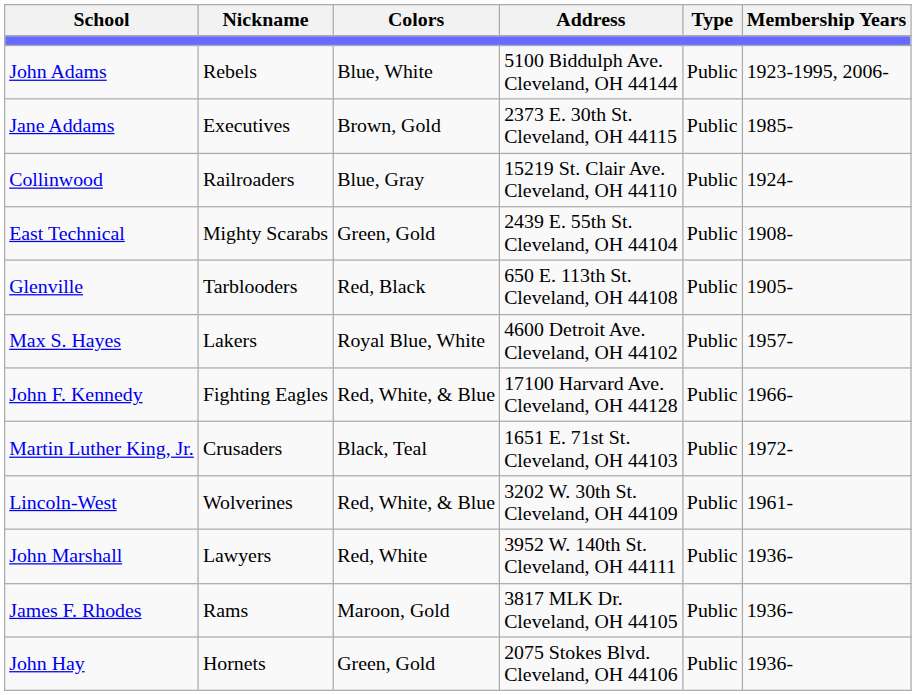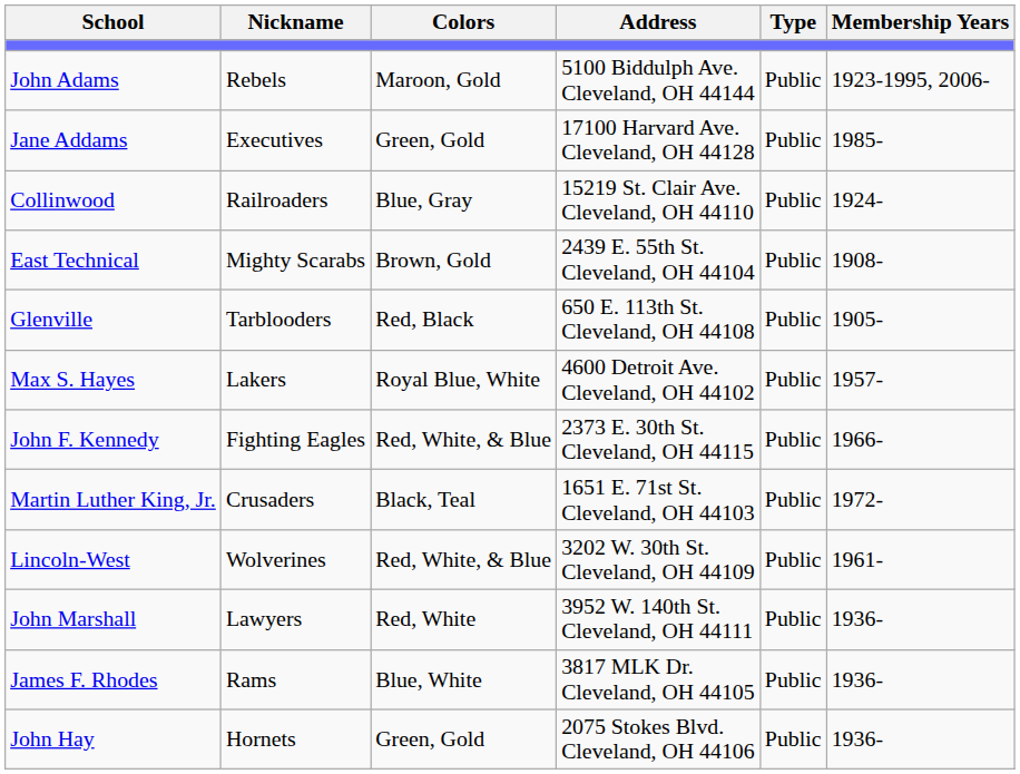John Adams | Colors: Blue, White -> Maroon, Gold
Jane Addams | Colors: Brown, Gold -> Green, Gold
Jane Addams | Address: 2373 E. 30th St. Cleveland, OH 44115 -> 17100 Harvard Ave. Cleveland, OH 44128
East Technical | Colors: Green, Gold -> Brown, Gold
John F. Kennedy | Address: 17100 Harvard Ave. Cleveland, OH 44128 -> 2373 E. 30th St. Cleveland, OH 44115
James F. Rhodes | Colors: Maroon, Gold -> Blue, White
